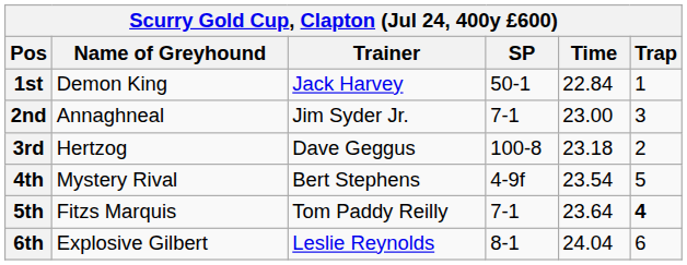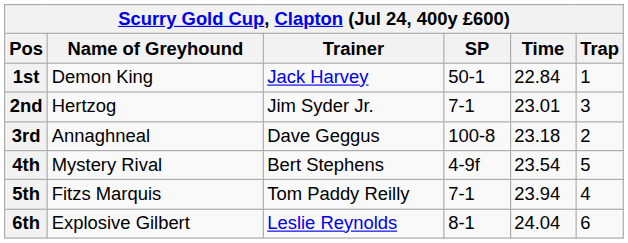2nd | Name of Greyhound: Annaghneal -> Hertzog
2nd | Time: 23.00 -> 23.01
3rd | Name of Greyhound: Hertzog -> Annaghneal
5th | Time: 23.64 -> 23.94
5th | Trap: bold -> normal
